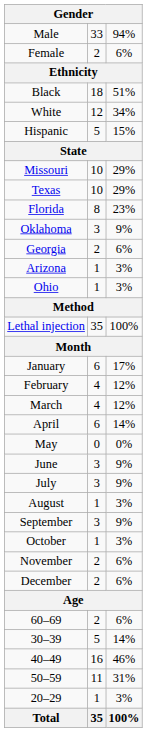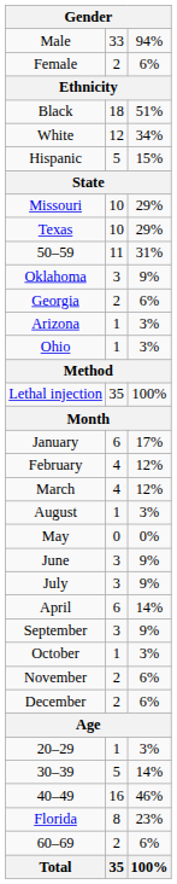rows swapped: Florida <-> 50–59
rows swapped: April <-> August
rows swapped: 20–29 <-> 60–69
